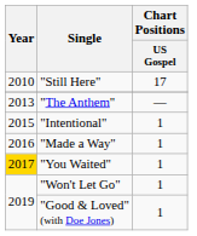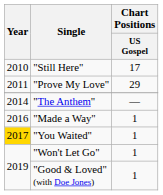+ row: 2011 | "Prove My Love" | 29
"The Anthem" | Year: 2013 -> 2014
- row: 2015 | "Intentional" | 1
